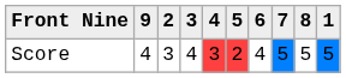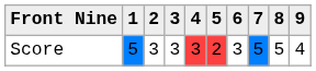columns swapped: 1 <-> 9
Score | 3: 4 -> 3
Score | 6: 4 -> 3
